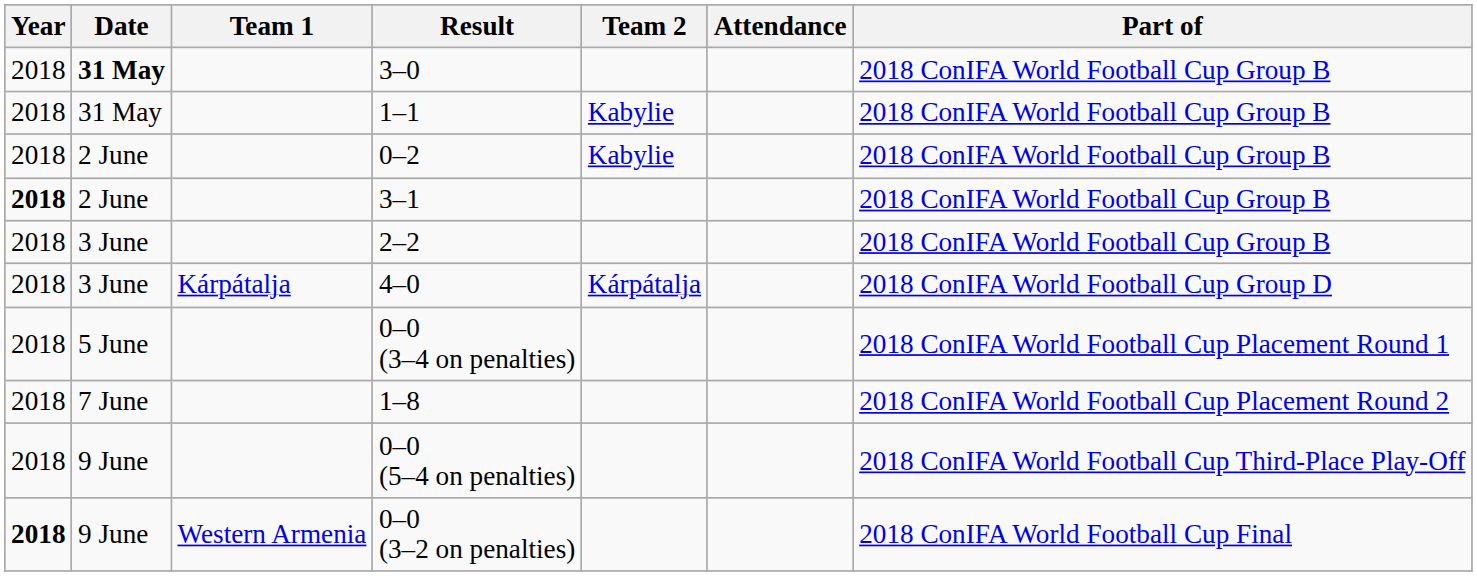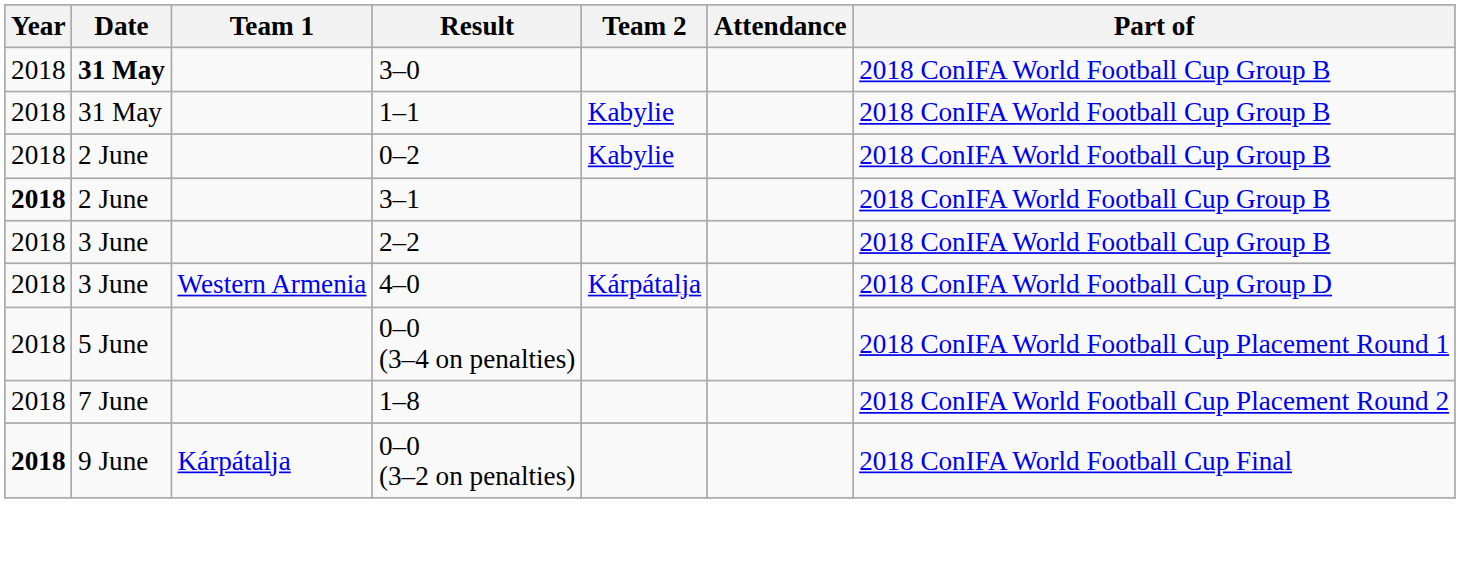4–0 | Team 1: Kárpátalja -> Western Armenia
- row: 2018 | 9 June | 0–0 (5–4 on penalties) | 2018 ConIFA World Football Cup Third-Place Play-Off
0–0 (3–2 on penalties) | Team 1: Western Armenia -> Kárpátalja
